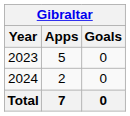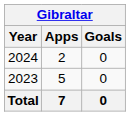rows swapped: 2023 <-> 2024
